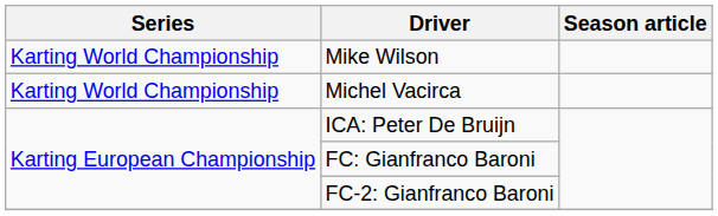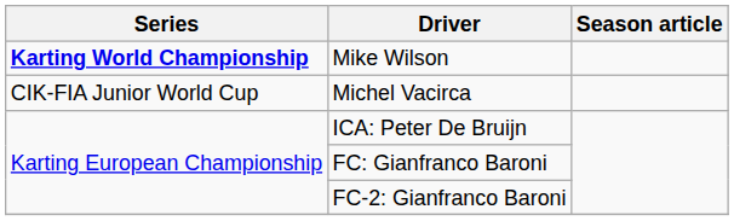Mike Wilson | Series: normal -> bold
Michel Vacirca | Series: Karting World Championship -> CIK-FIA Junior World Cup
